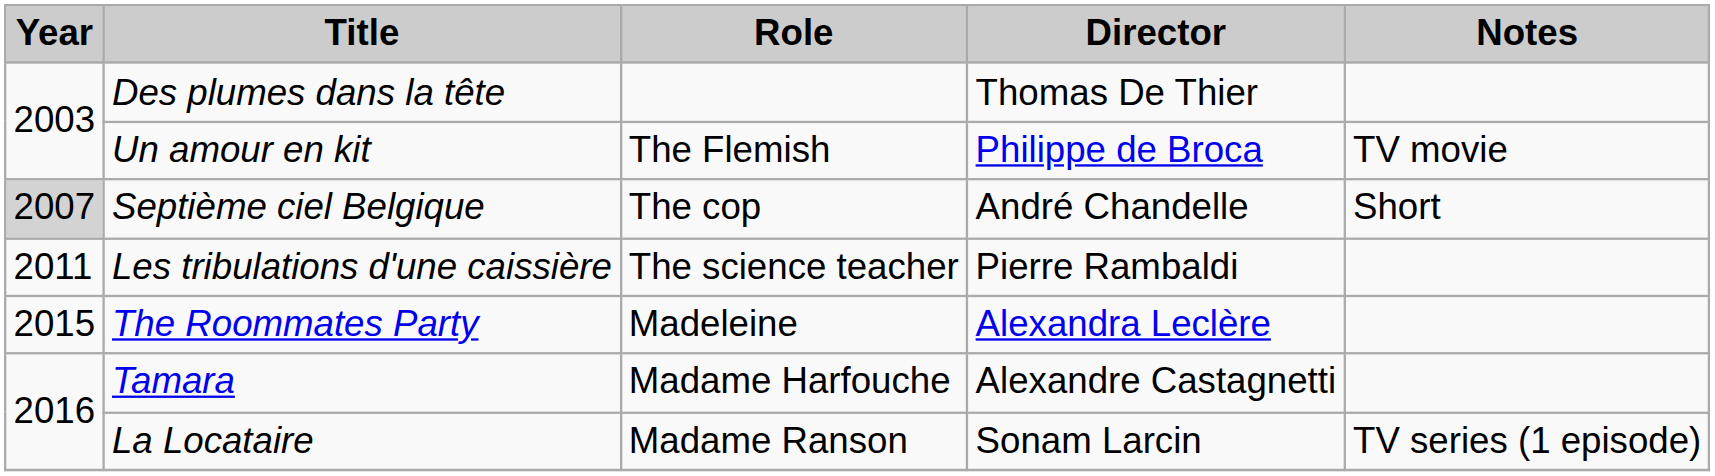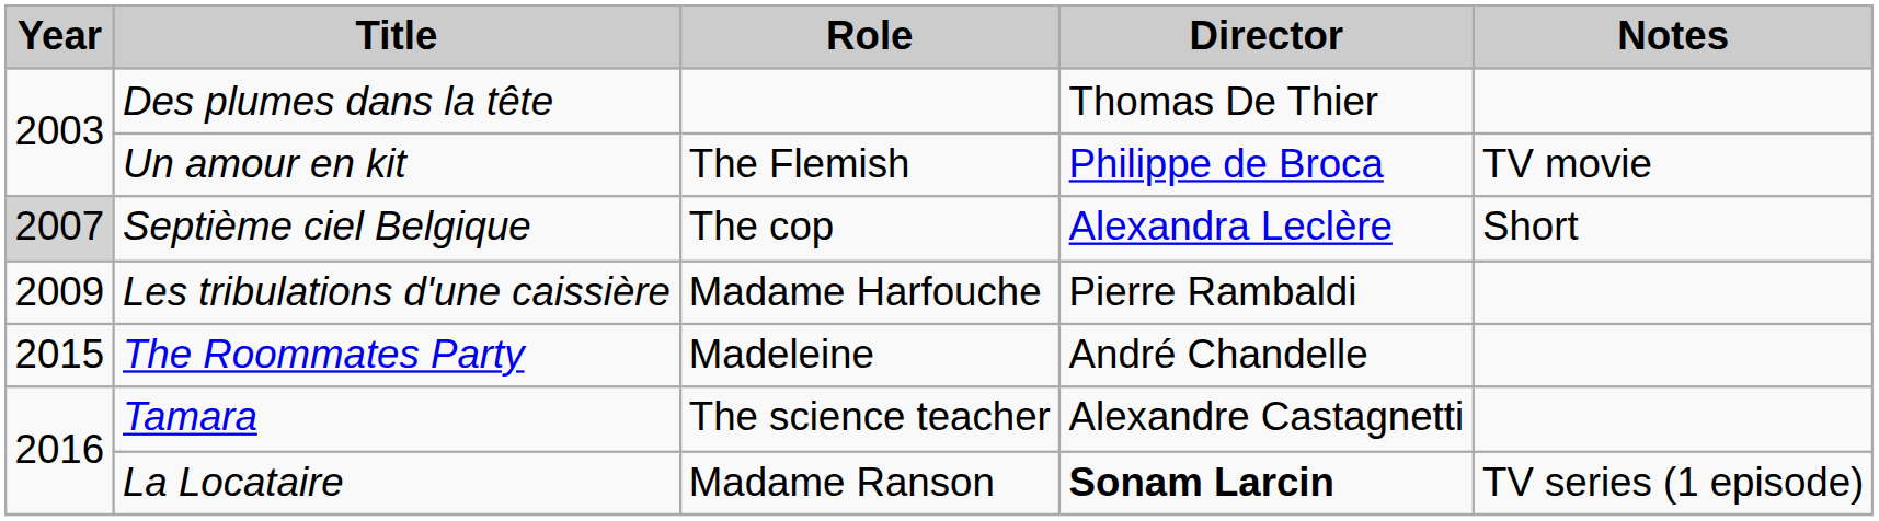Septième ciel Belgique | Director: André Chandelle -> Alexandra Leclère
Les tribulations d'une caissière | Year: 2011 -> 2009
Les tribulations d'une caissière | Role: The science teacher -> Madame Harfouche
The Roommates Party | Director: Alexandra Leclère -> André Chandelle
Tamara | Role: Madame Harfouche -> The science teacher
La Locataire | Director: normal -> bold
